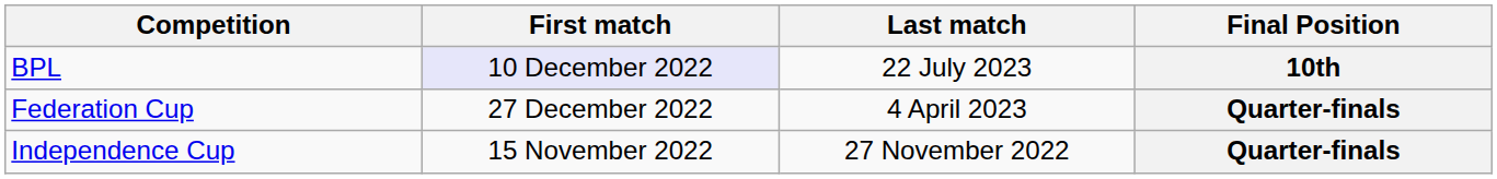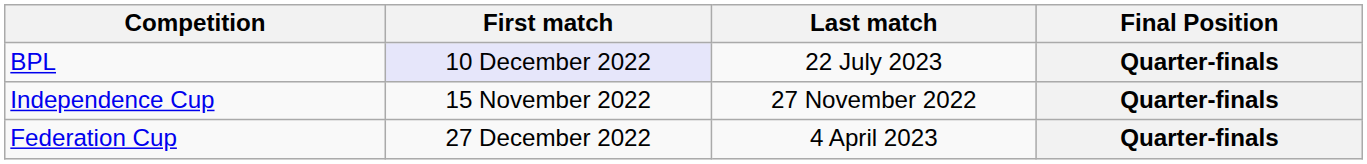BPL | Final Position: 10th -> Quarter-finals
rows swapped: Federation Cup <-> Independence Cup
